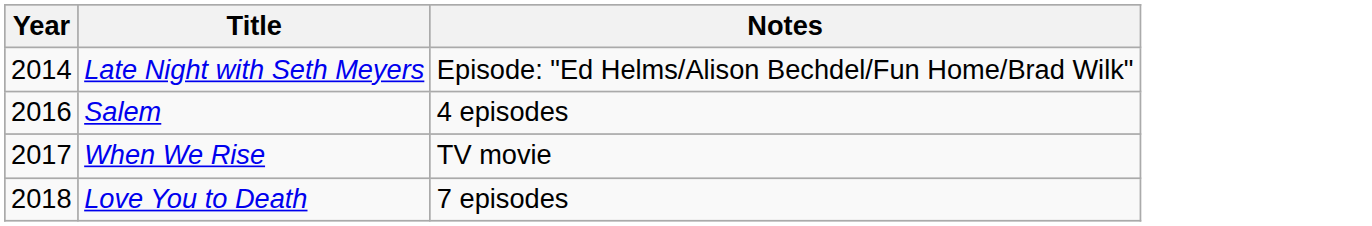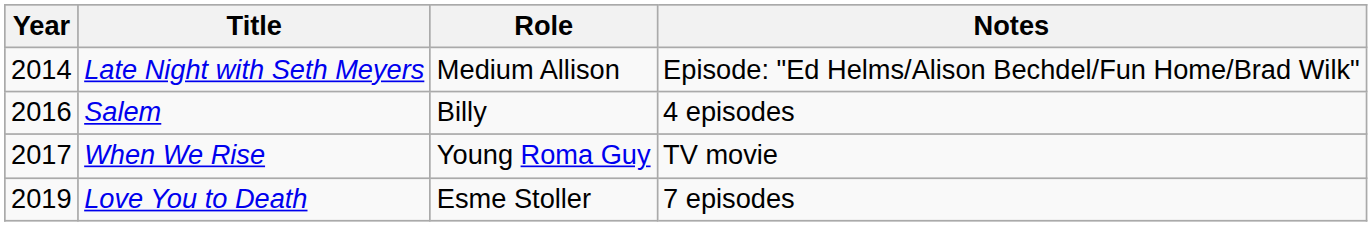+ column: Role | Medium Allison | Billy | Young Roma Guy | Esme Stoller
Love You to Death | Year: 2018 -> 2019
